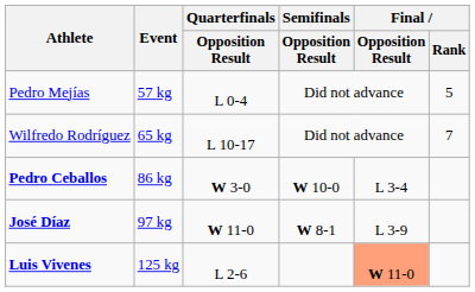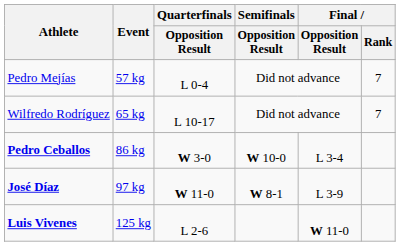Pedro Mejías | Final / Rank: 5 -> 7
Luis Vivenes | Final / Opposition Result: lightsalmon background -> no background
